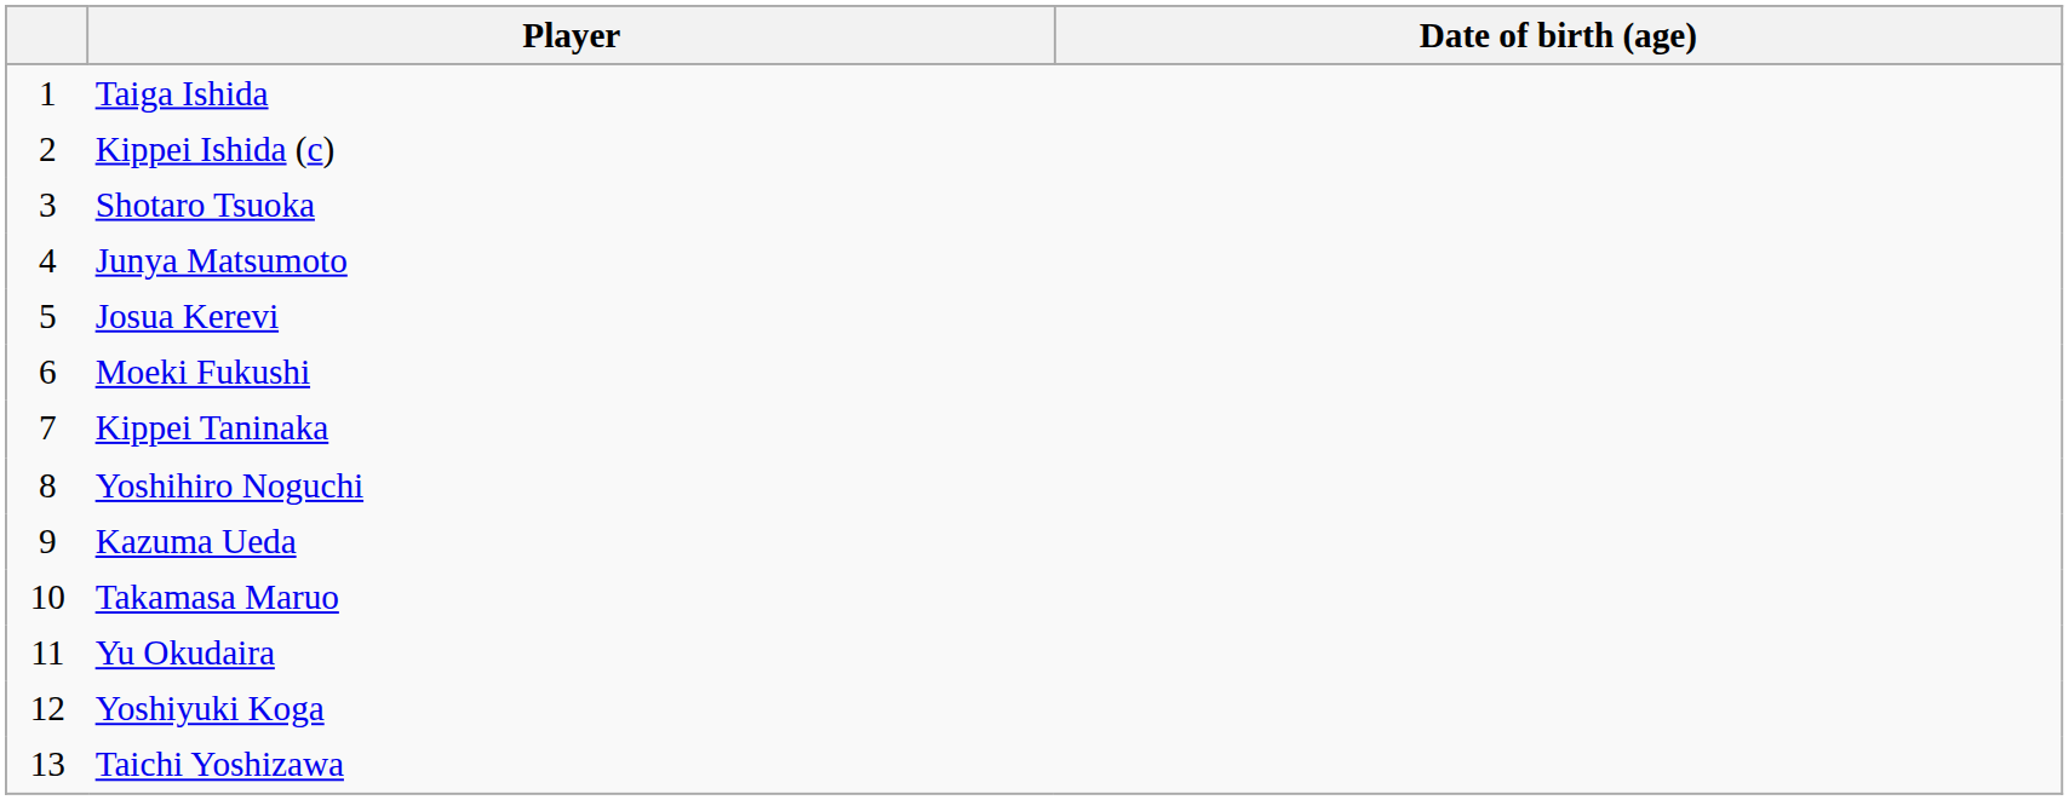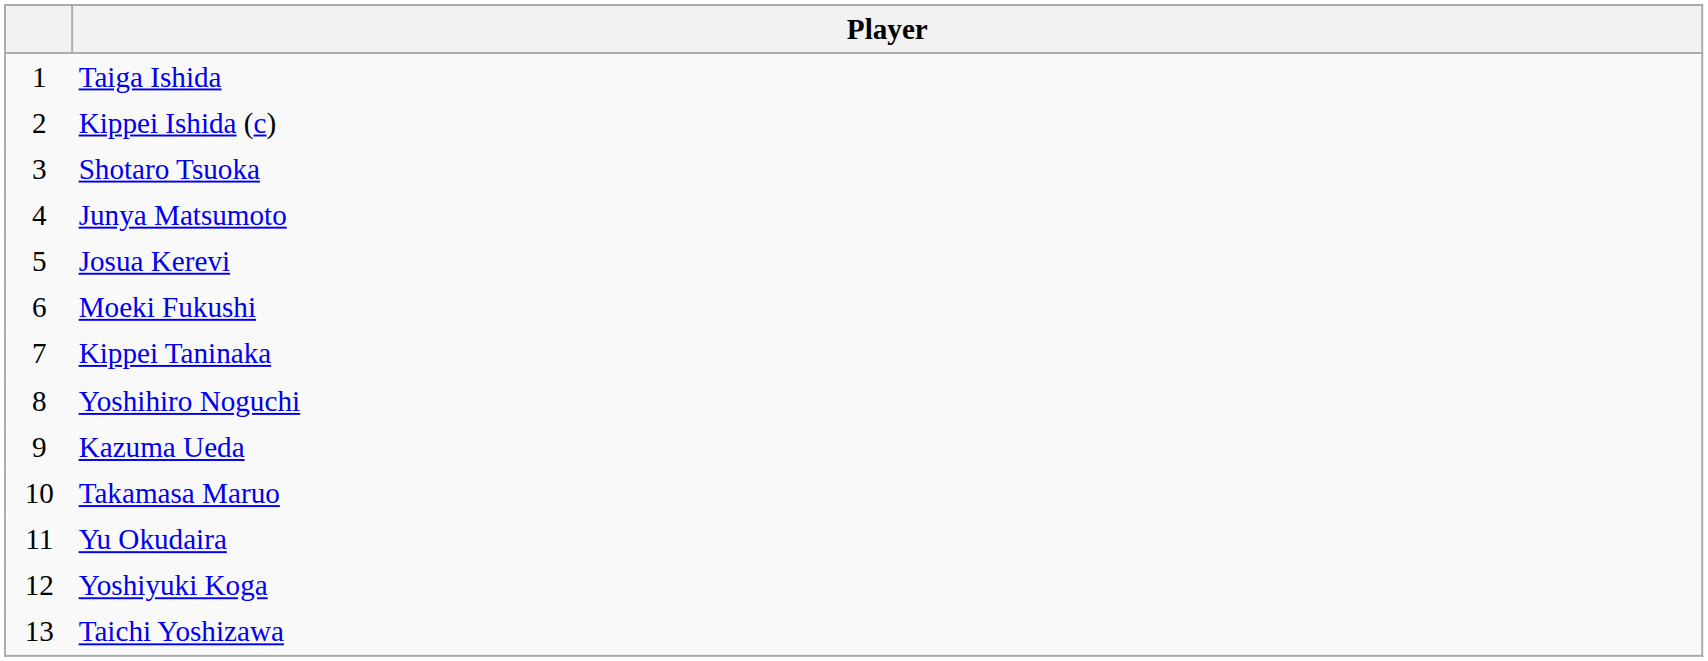- column: Date of birth (age)
